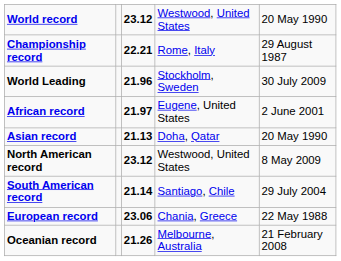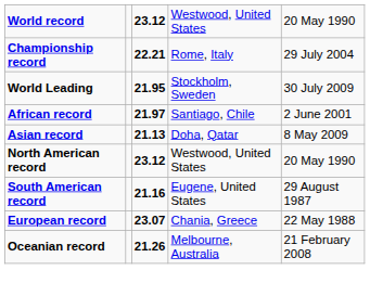Championship record | column 5: 29 August 1987 -> 29 July 2004
World Leading | column 3: 21.96 -> 21.95
African record | column 4: Eugene, United States -> Santiago, Chile
Asian record | column 5: 20 May 1990 -> 8 May 2009
North American record | column 5: 8 May 2009 -> 20 May 1990
South American record | column 3: 21.14 -> 21.16
South American record | column 4: Santiago, Chile -> Eugene, United States
South American record | column 5: 29 July 2004 -> 29 August 1987
European record | column 3: 23.06 -> 23.07
